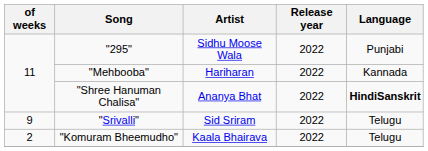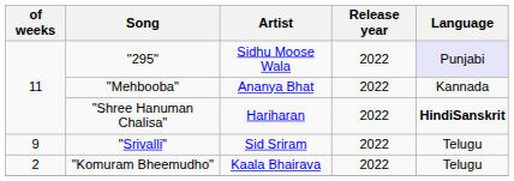"295" | Language: no background -> lavender background
"Mehbooba" | Artist: Hariharan -> Ananya Bhat
"Shree Hanuman Chalisa" | Artist: Ananya Bhat -> Hariharan
